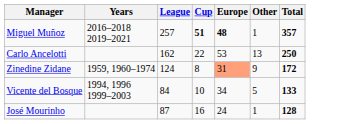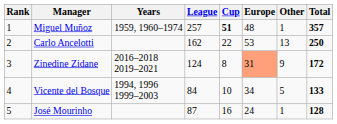+ column: Rank | 1 | 2 | 3 | 4 | 5
Miguel Muñoz | Years: 2016–2018 2019–2021 -> 1959, 1960–1974
Miguel Muñoz | Europe: bold -> normal
Zinedine Zidane | Years: 1959, 1960–1974 -> 2016–2018 2019–2021
